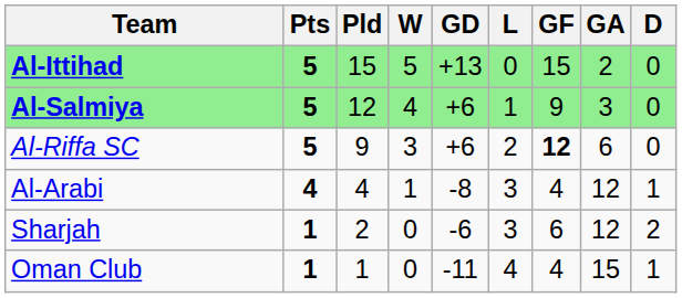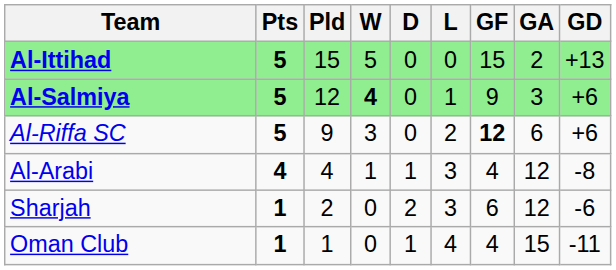columns swapped: D <-> GD
Al-Salmiya | W: normal -> bold
